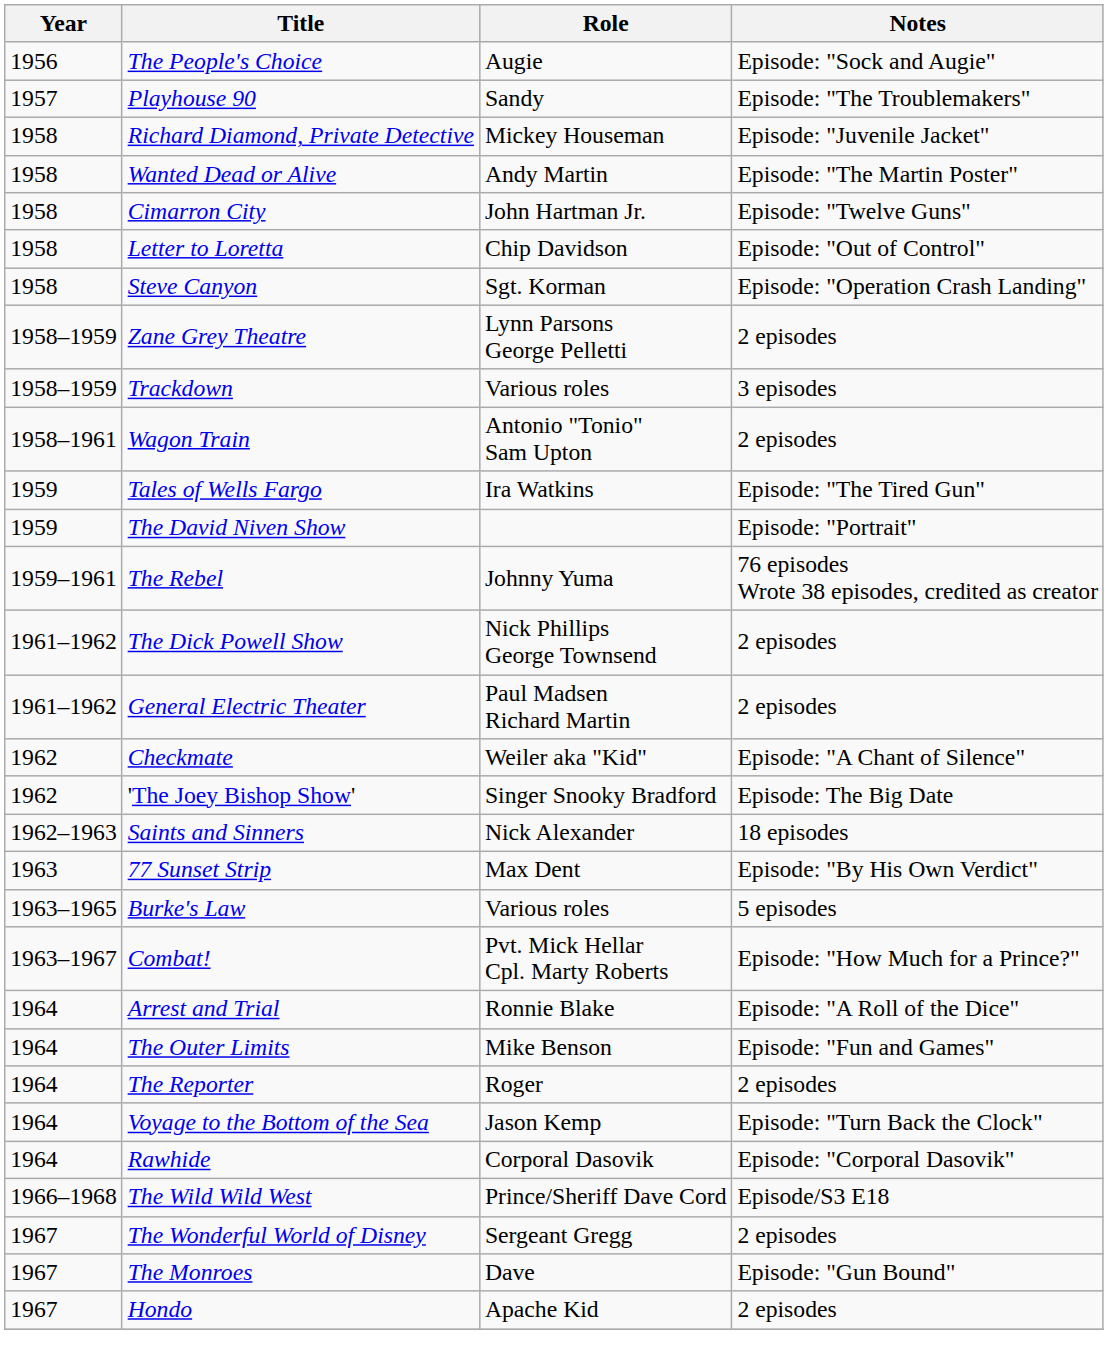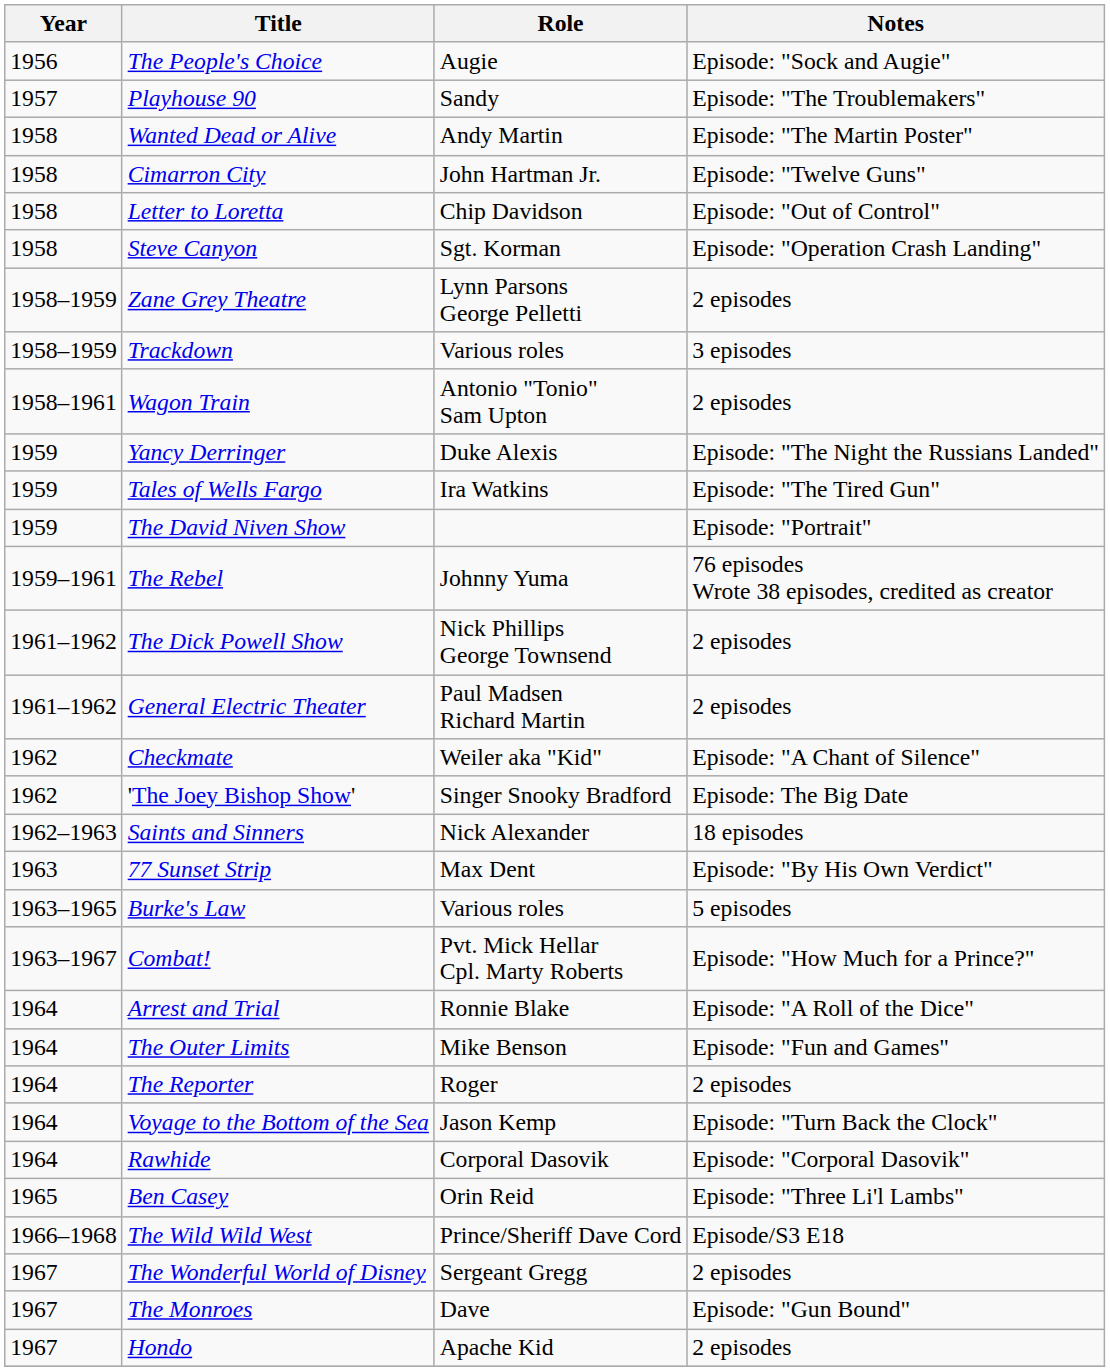- row: 1958 | Richard Diamond, Private Detective | Mickey Houseman | Episode: "Juvenile Jacket"
+ row: 1959 | Yancy Derringer | Duke Alexis | Episode: "The Night the Russians Landed"
+ row: 1965 | Ben Casey | Orin Reid | Episode: "Three Li'l Lambs"
